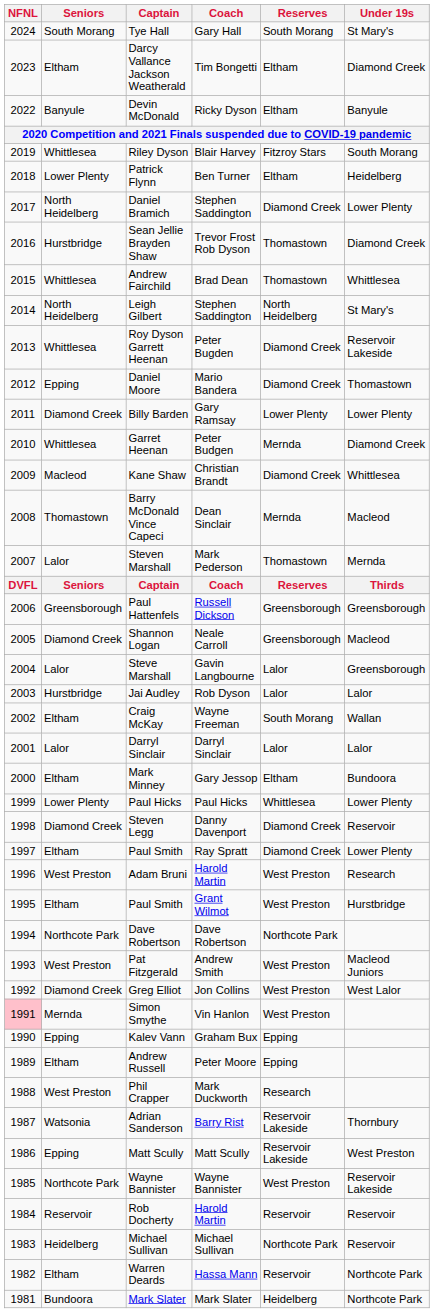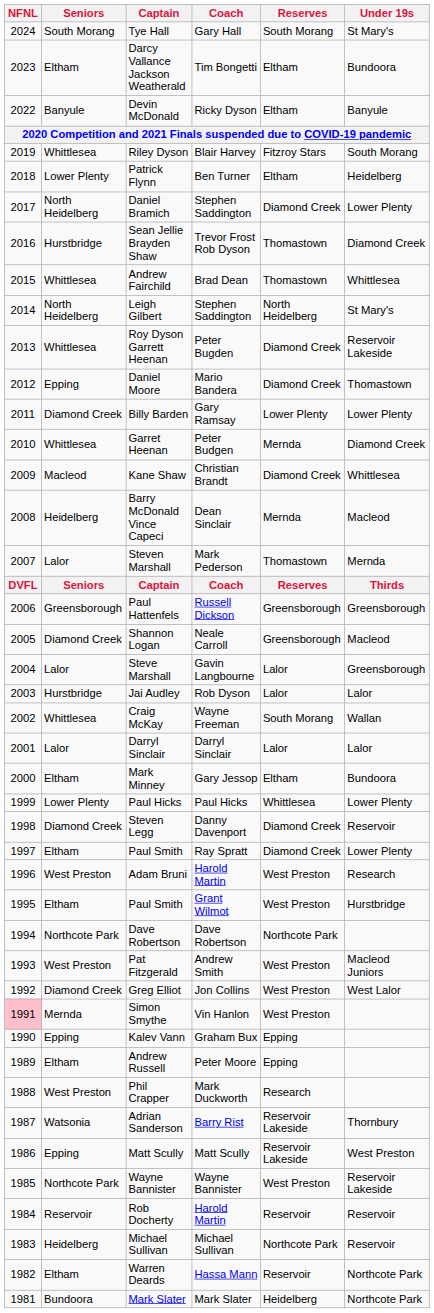Darcy Vallance Jackson Weatherald | Under 19s: Diamond Creek -> Bundoora
Barry McDonald Vince Capeci | Seniors: Thomastown -> Heidelberg
Craig McKay | Seniors: Eltham -> Whittlesea
